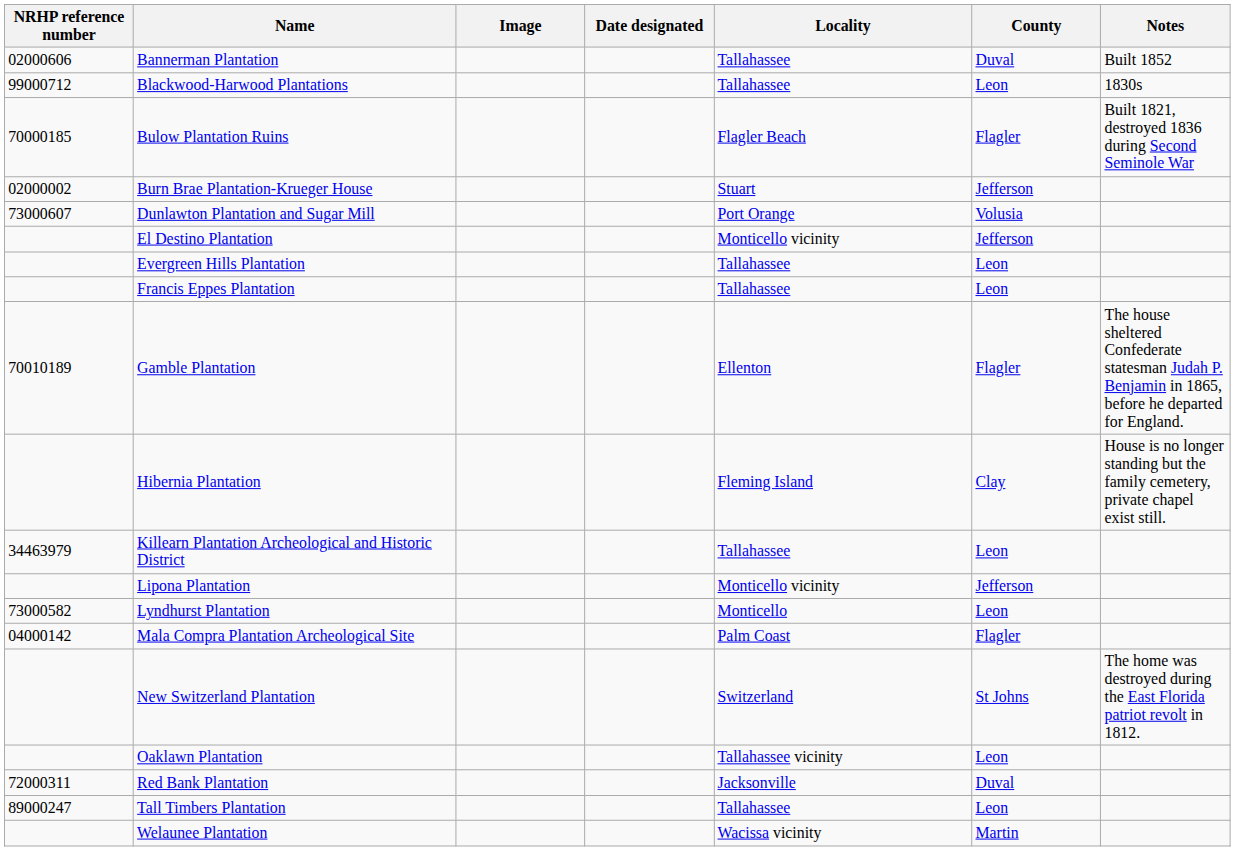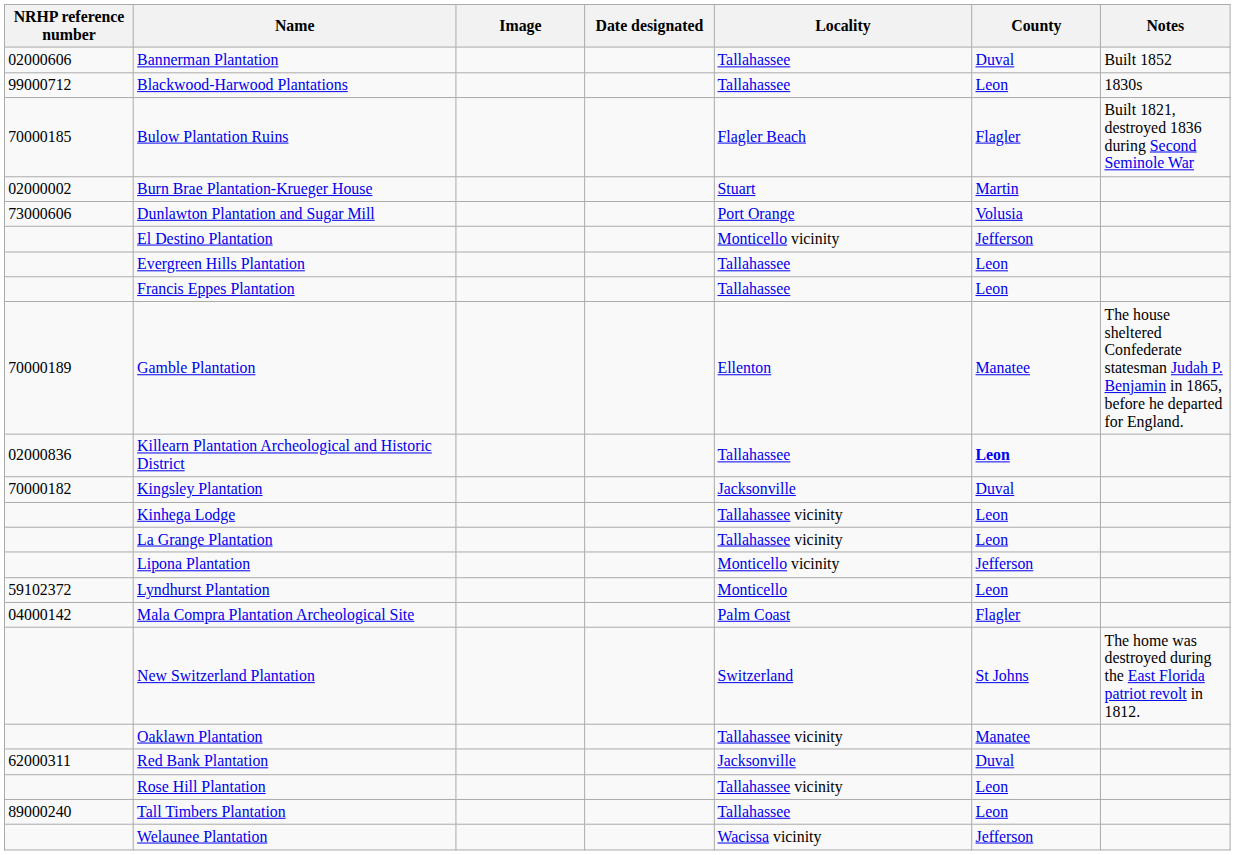Burn Brae Plantation-Krueger House | County: Jefferson -> Martin
Dunlawton Plantation and Sugar Mill | NRHP reference number: 73000607 -> 73000606
Gamble Plantation | NRHP reference number: 70010189 -> 70000189
Gamble Plantation | County: Flagler -> Manatee
- row: Hibernia Plantation | Fleming Island | Clay | House is no longer standing but the family cemetery, private chapel exist still.
Killearn Plantation Archeological and Historic District | NRHP reference number: 34463979 -> 02000836
Killearn Plantation Archeological and Historic District | County: normal -> bold
+ row: 70000182 | Kingsley Plantation | Jacksonville | Duval
+ row: Kinhega Lodge | Tallahassee vicinity | Leon
+ row: La Grange Plantation | Tallahassee vicinity | Leon
Lyndhurst Plantation | NRHP reference number: 73000582 -> 59102372
Oaklawn Plantation | County: Leon -> Manatee
Red Bank Plantation | NRHP reference number: 72000311 -> 62000311
+ row: Rose Hill Plantation | Tallahassee vicinity | Leon
Tall Timbers Plantation | NRHP reference number: 89000247 -> 89000240
Welaunee Plantation | County: Martin -> Jefferson
